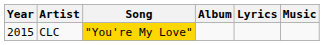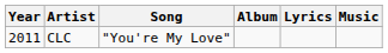CLC | Year: 2015 -> 2011
CLC | Song: gold background -> no background
